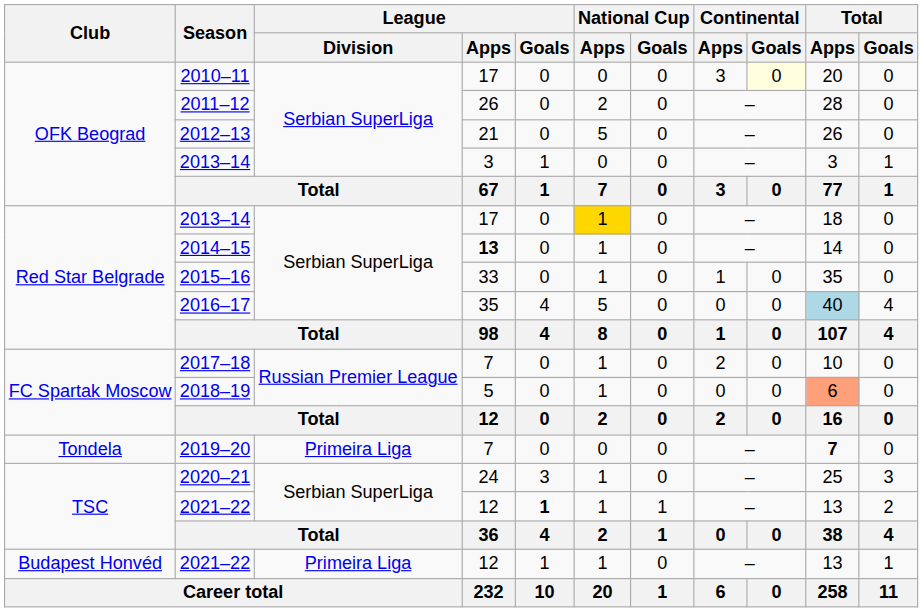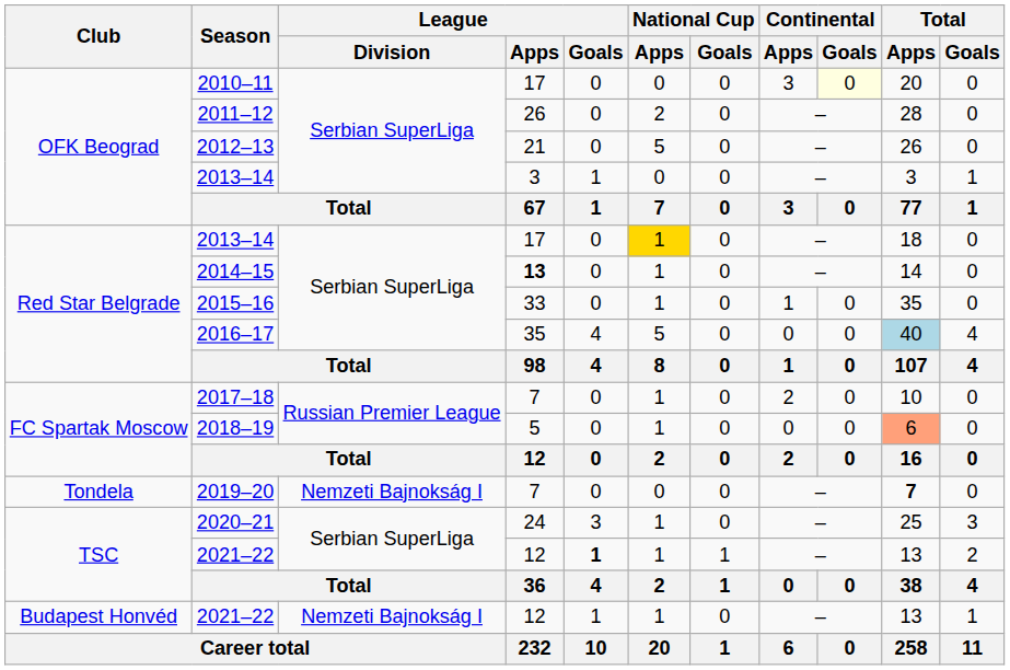2019–20 | League / Division: Primeira Liga -> Nemzeti Bajnokság I
Budapest Honvéd / 2021–22 | League / Division: Primeira Liga -> Nemzeti Bajnokság I
